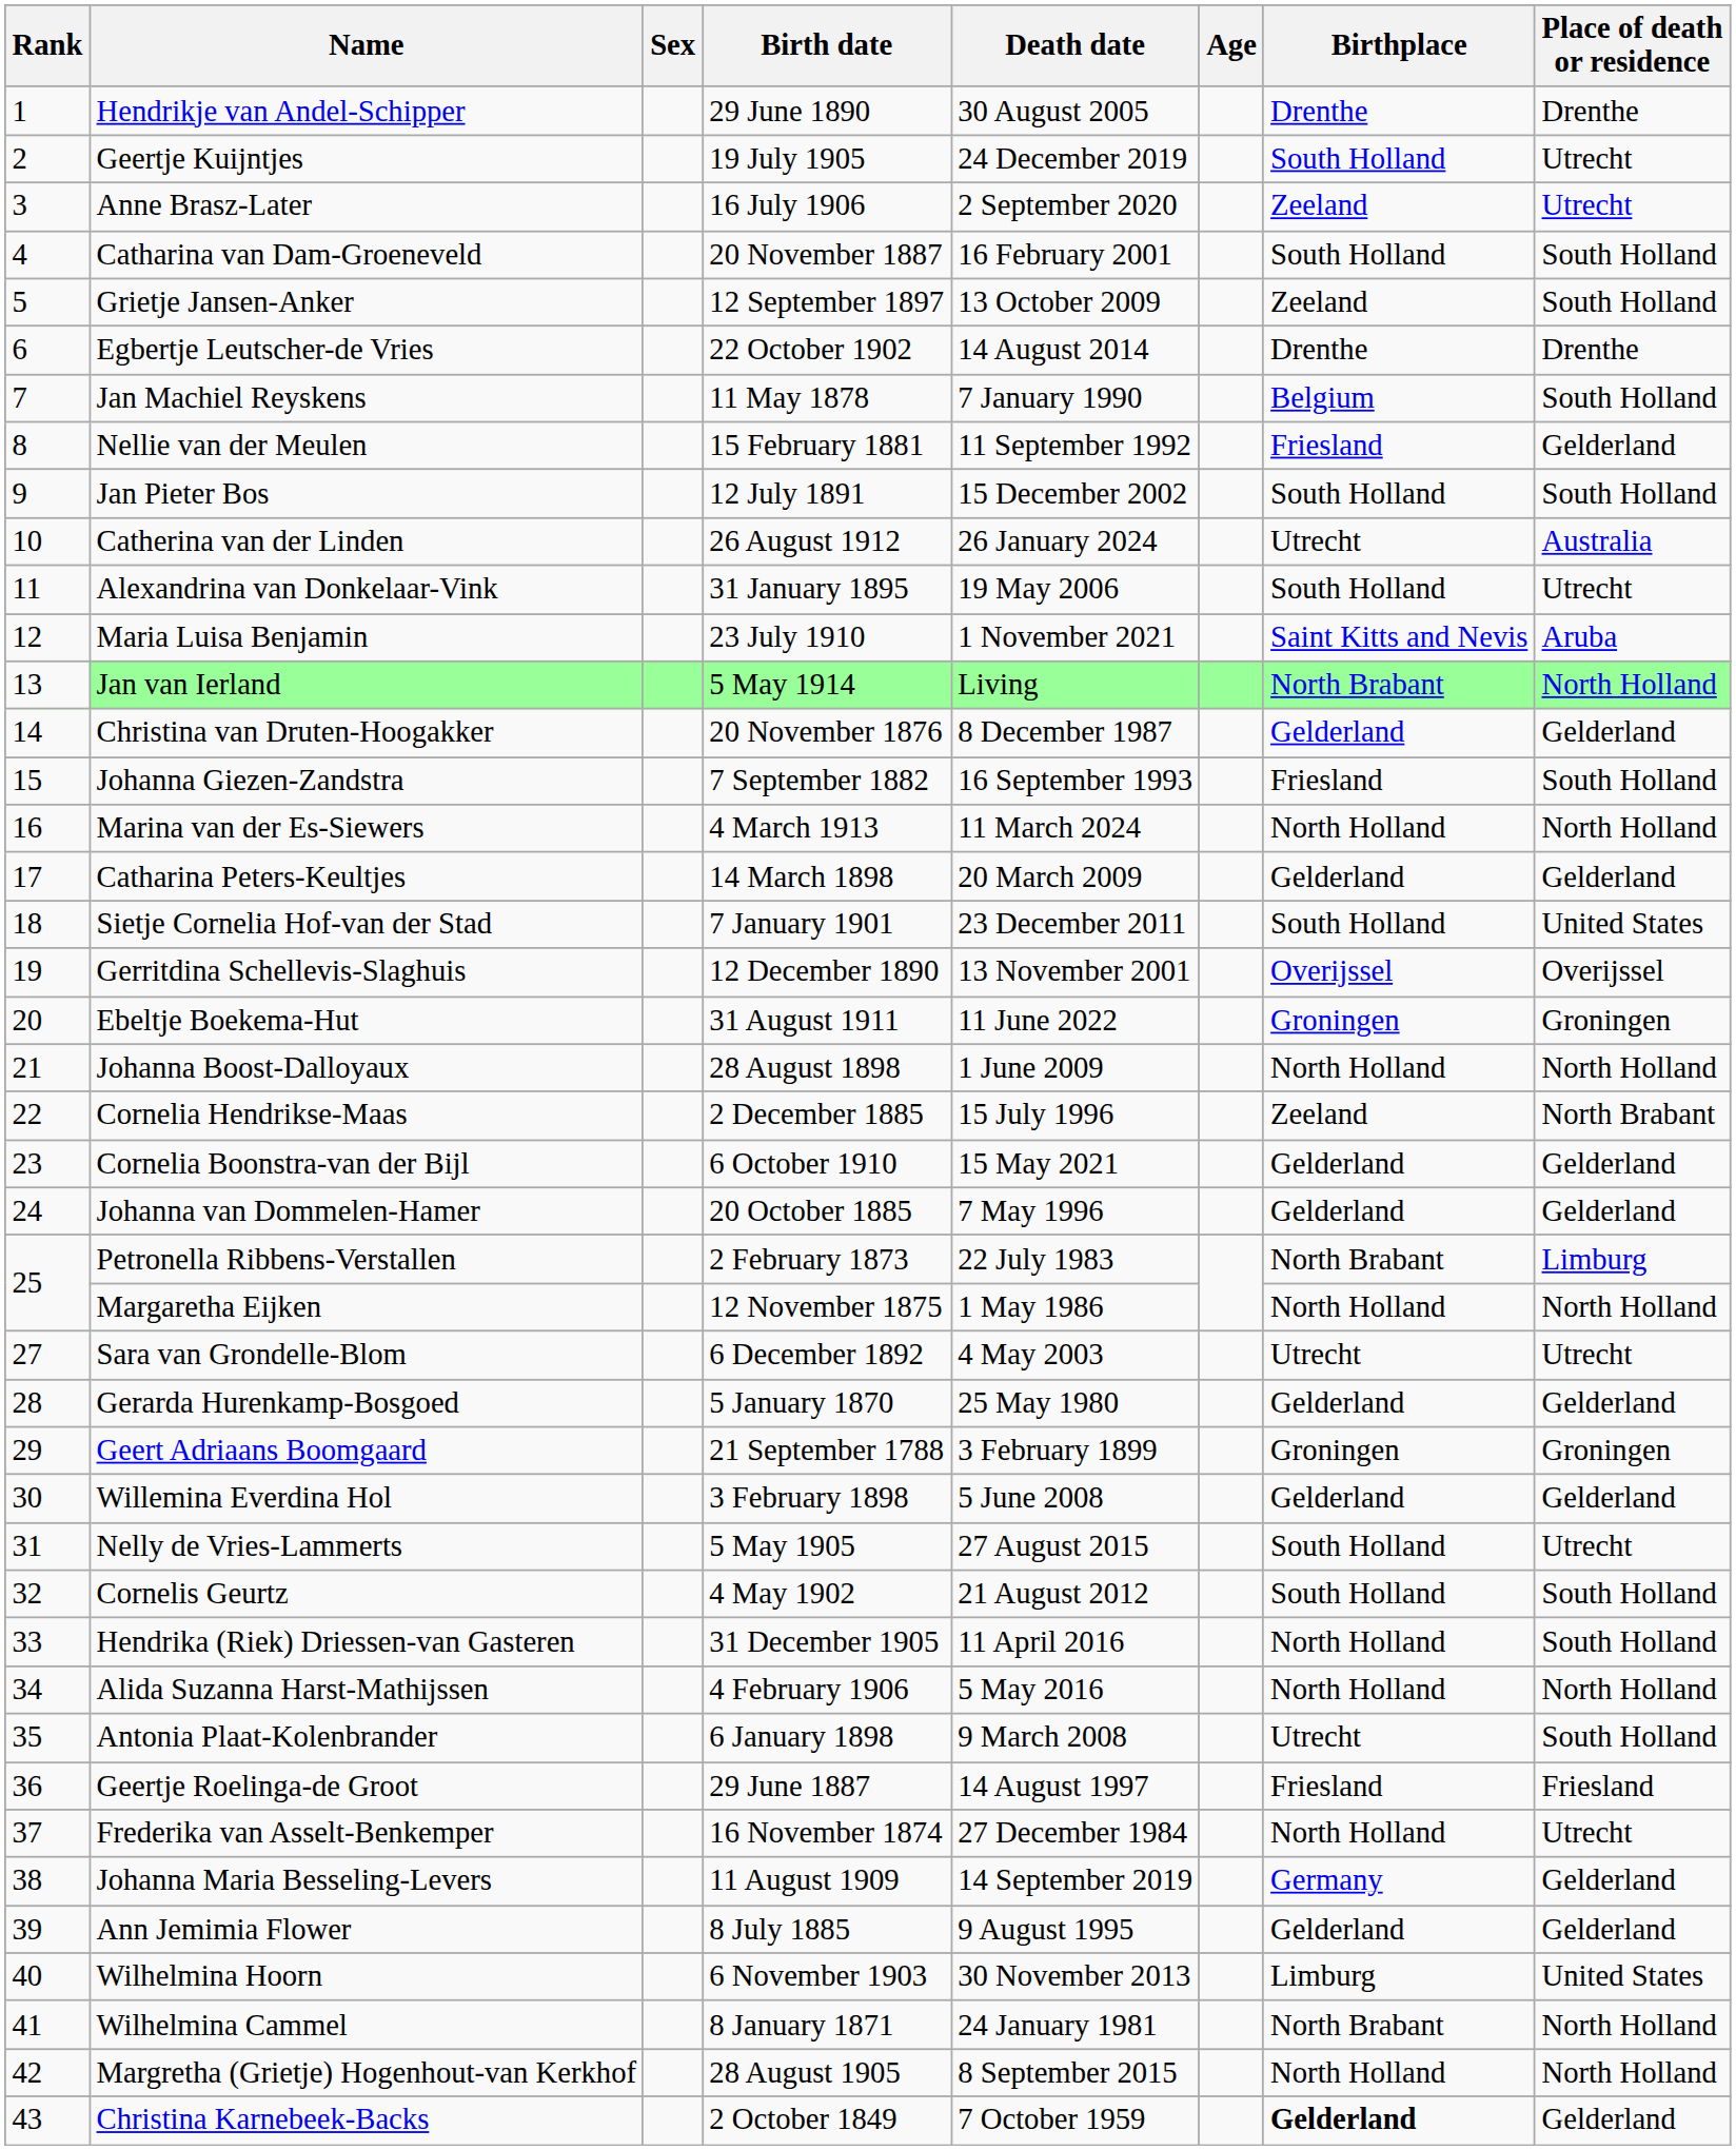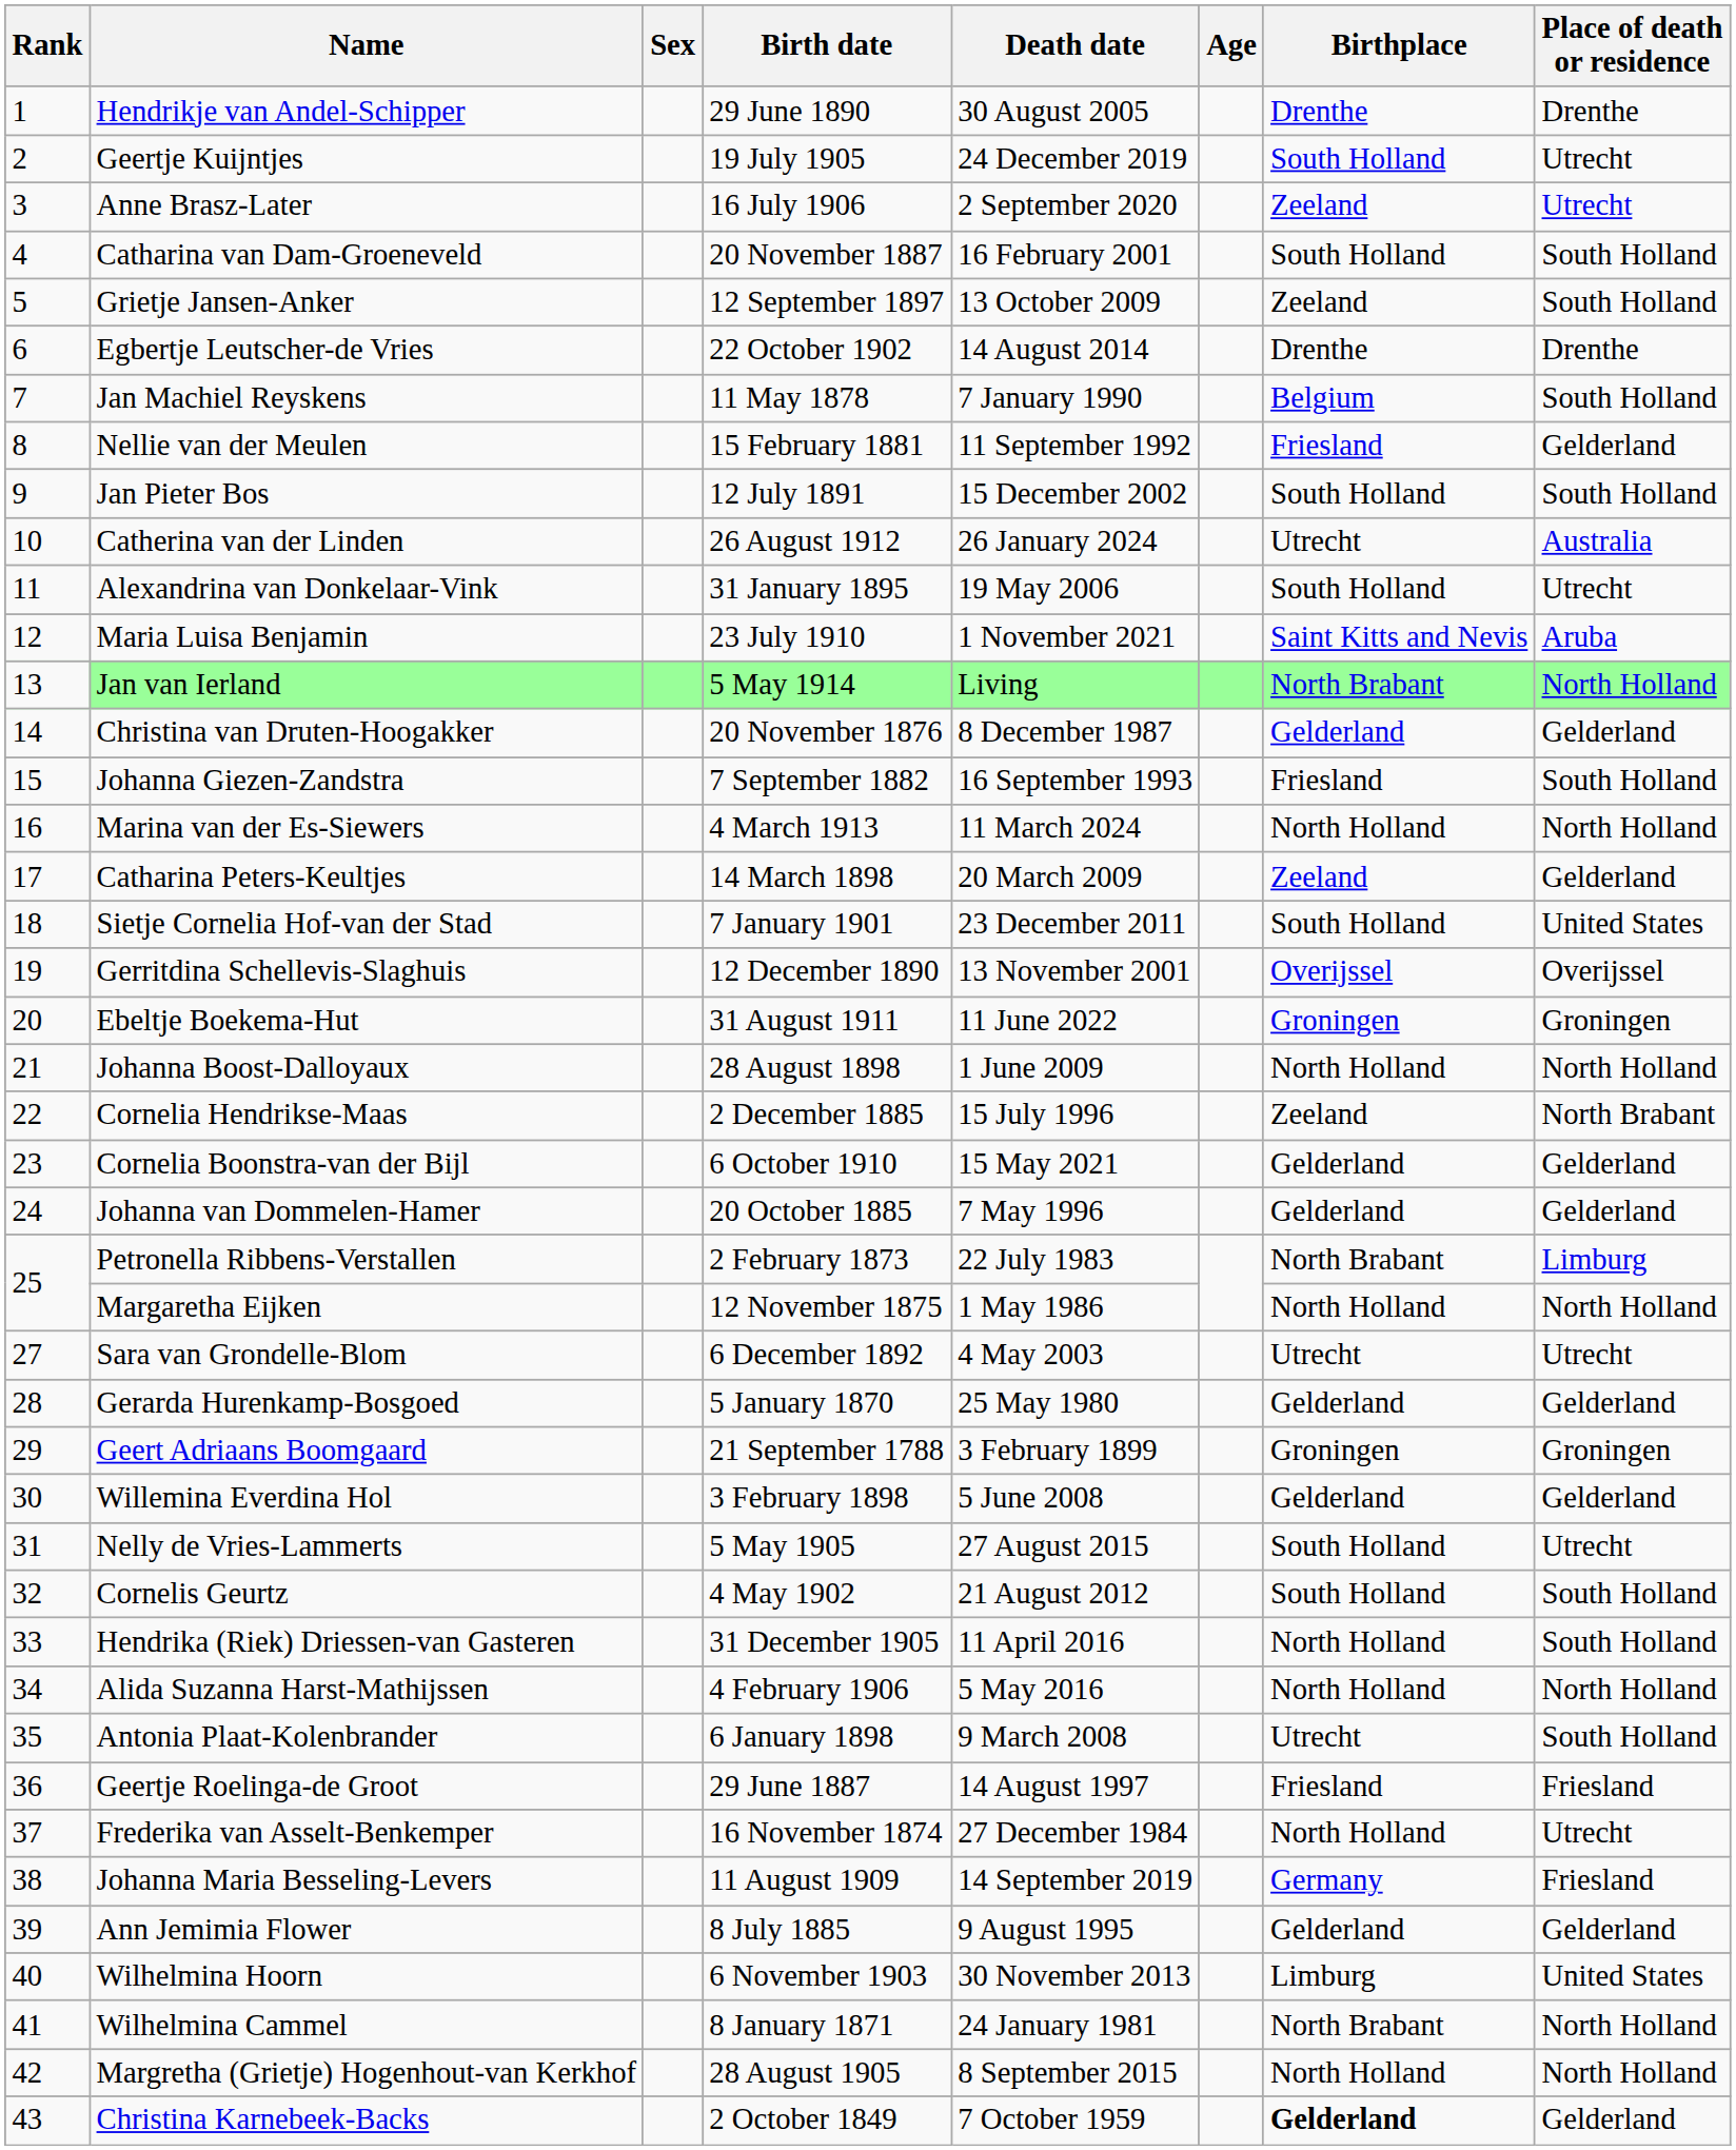Catharina Peters-Keultjes | Birthplace: Gelderland -> Zeeland
Johanna Maria Besseling-Levers | Place of death or residence: Gelderland -> Friesland
